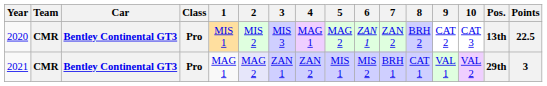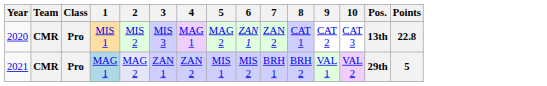- column: Car | Bentley Continental GT3 | Bentley Continental GT3
2020 | 8: BRH 2 -> CAT 1
2020 | Points: 22.5 -> 22.8
2021 | 1: no background -> lightblue background
2021 | 8: CAT 1 -> BRH 2
2021 | Points: 3 -> 5
